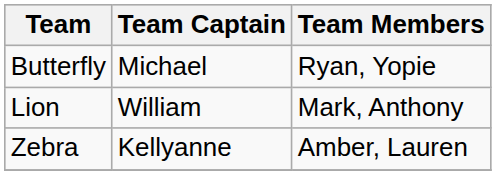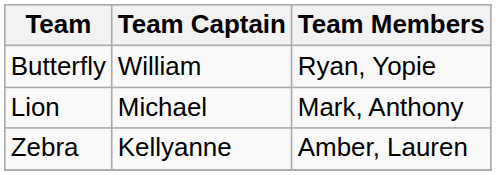Butterfly | Team Captain: Michael -> William
Lion | Team Captain: William -> Michael
